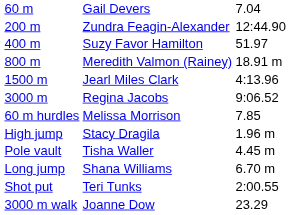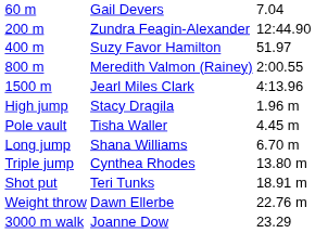800 m | column 3: 18.91 m -> 2:00.55
- row: 3000 m | Regina Jacobs | 9:06.52
- row: 60 m hurdles | Melissa Morrison | 7.85
+ row: Triple jump | Cynthea Rhodes | 13.80 m
Shot put | column 3: 2:00.55 -> 18.91 m
+ row: Weight throw | Dawn Ellerbe | 22.76 m
